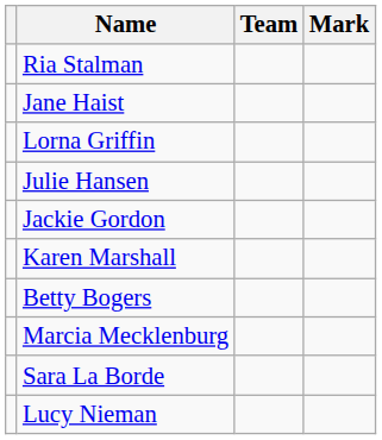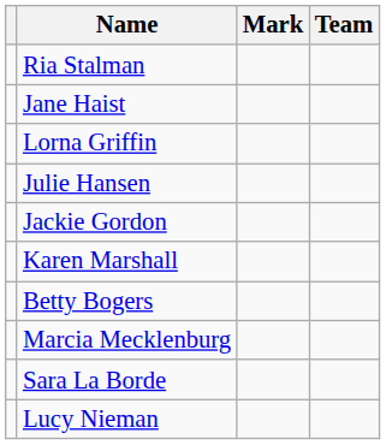columns swapped: Team <-> Mark
